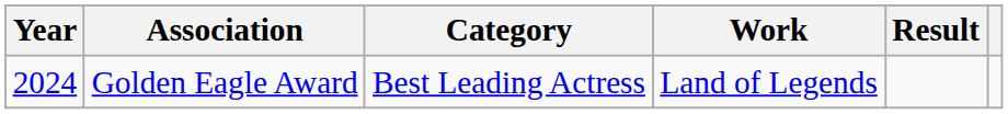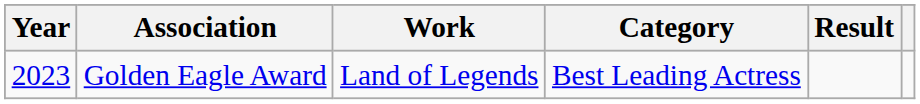columns swapped: Category <-> Work
Golden Eagle Award | Year: 2024 -> 2023
